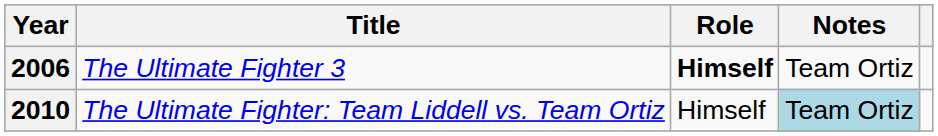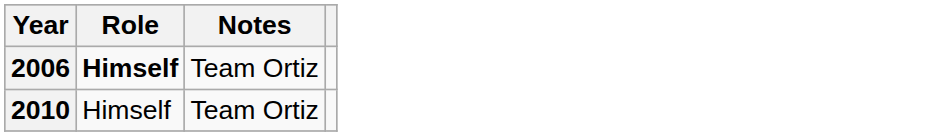- column: Title | The Ultimate Fighter 3 | The Ultimate Fighter: Team Liddell vs. Team Ortiz
2010 | Notes: lightblue background -> no background
